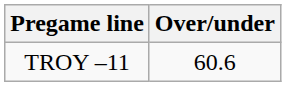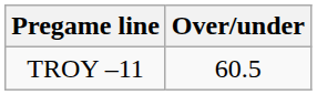TROY –11 | Over/under: 60.6 -> 60.5
